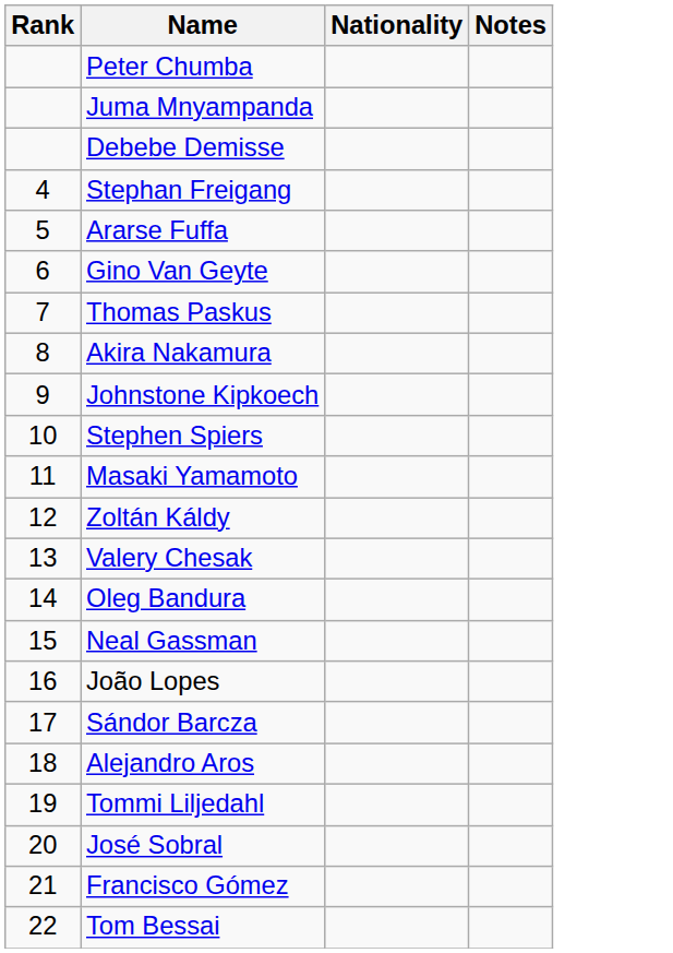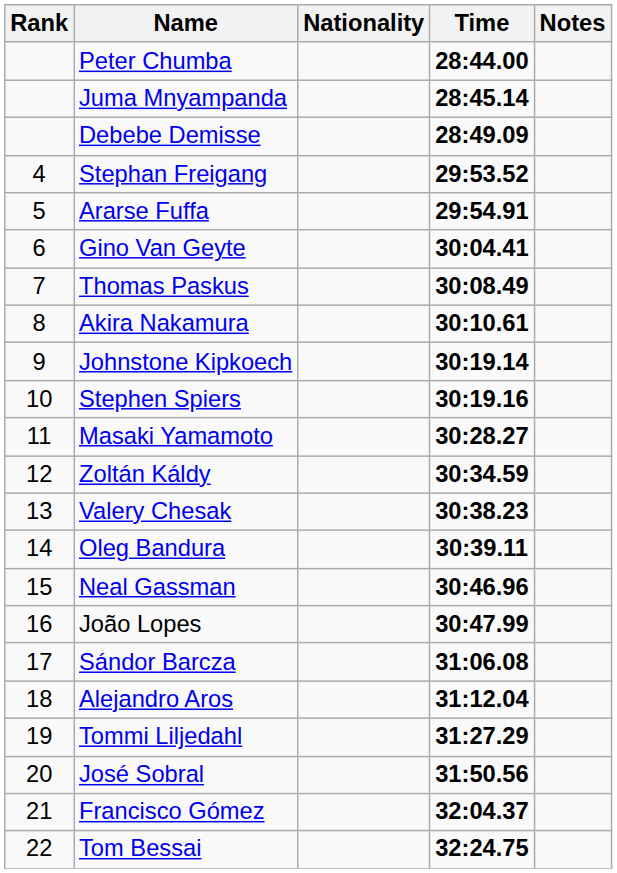+ column: Time | 28:44.00 | 28:45.14 | 28:49.09 | 29:53.52 | 29:54.91 | 30:04.41 | 30:08.49 | 30:10.61 | 30:19.14 | 30:19.16 | 30:28.27 | 30:34.59 | 30:38.23 | 30:39.11 | 30:46.96 | 30:47.99 | 31:06.08 | 31:12.04 | 31:27.29 | 31:50.56 | 32:04.37 | 32:24.75
